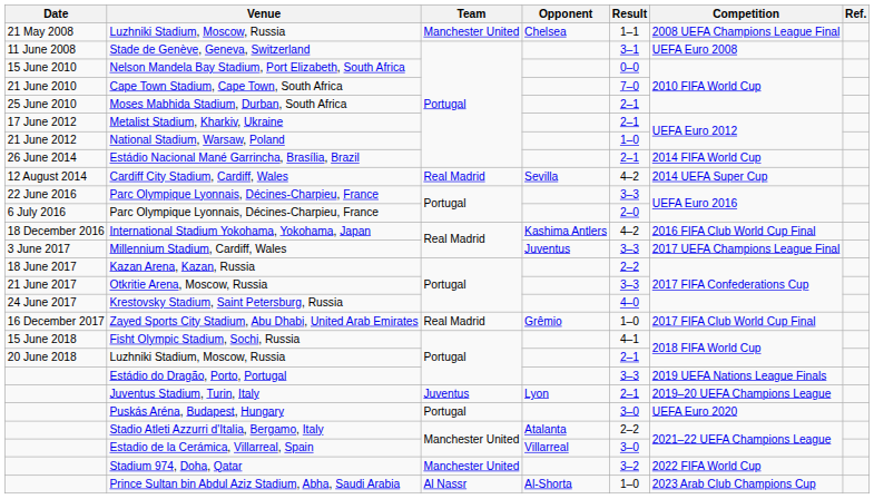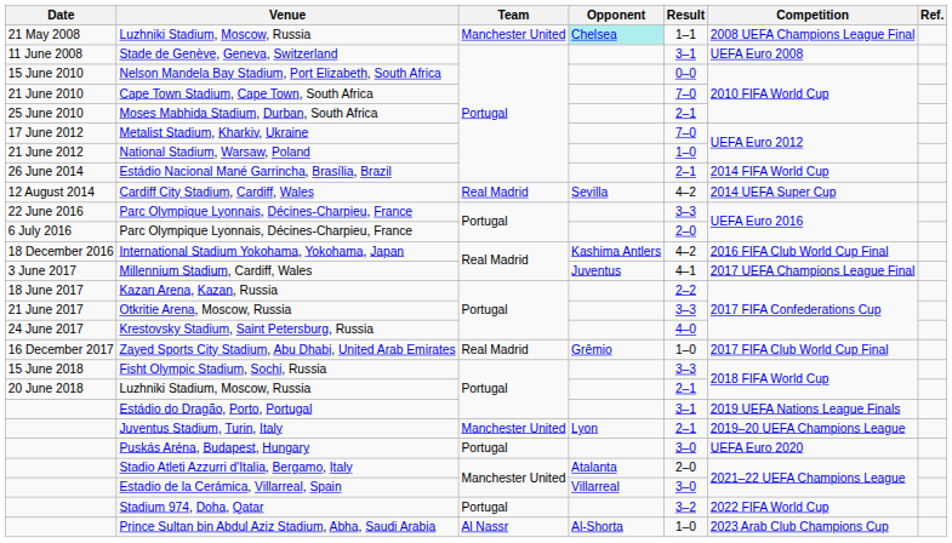21 May 2008 / Luzhniki Stadium, Moscow, Russia | Opponent: no background -> paleturquoise background
Metalist Stadium, Kharkiv, Ukraine | Result: 2–1 -> 7–0
Millennium Stadium, Cardiff, Wales | Result: 3–3 -> 4–1
Fisht Olympic Stadium, Sochi, Russia | Result: 4–1 -> 3–3
Estádio do Dragão, Porto, Portugal | Result: 3–3 -> 3–1
Juventus Stadium, Turin, Italy | Team: Juventus -> Manchester United
Stadio Atleti Azzurri d'Italia, Bergamo, Italy | Result: 2–2 -> 2–0
Stadium 974, Doha, Qatar | Team: Manchester United -> Portugal
